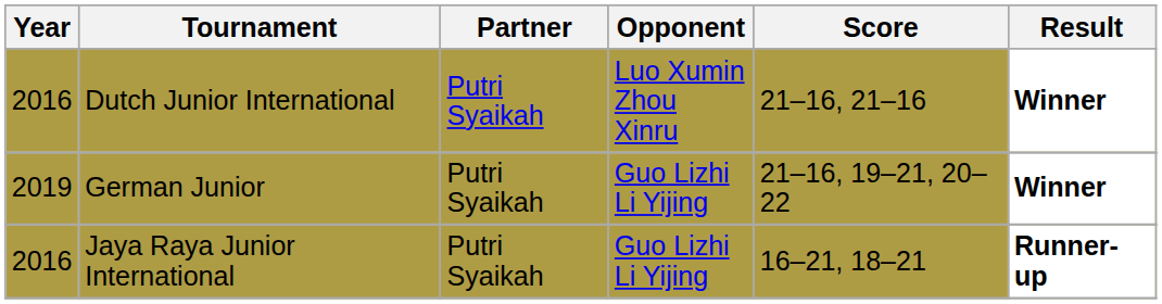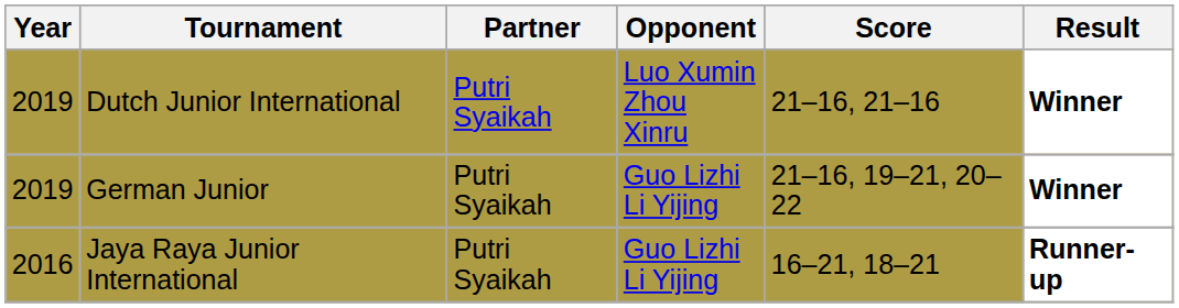Dutch Junior International | Year: 2016 -> 2019
